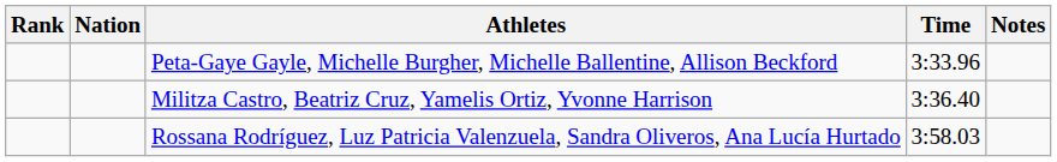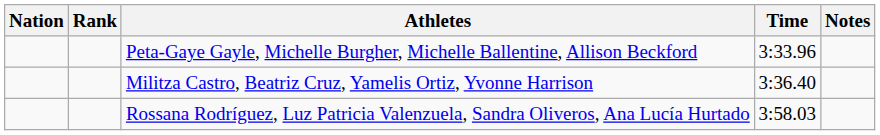columns swapped: Rank <-> Nation
